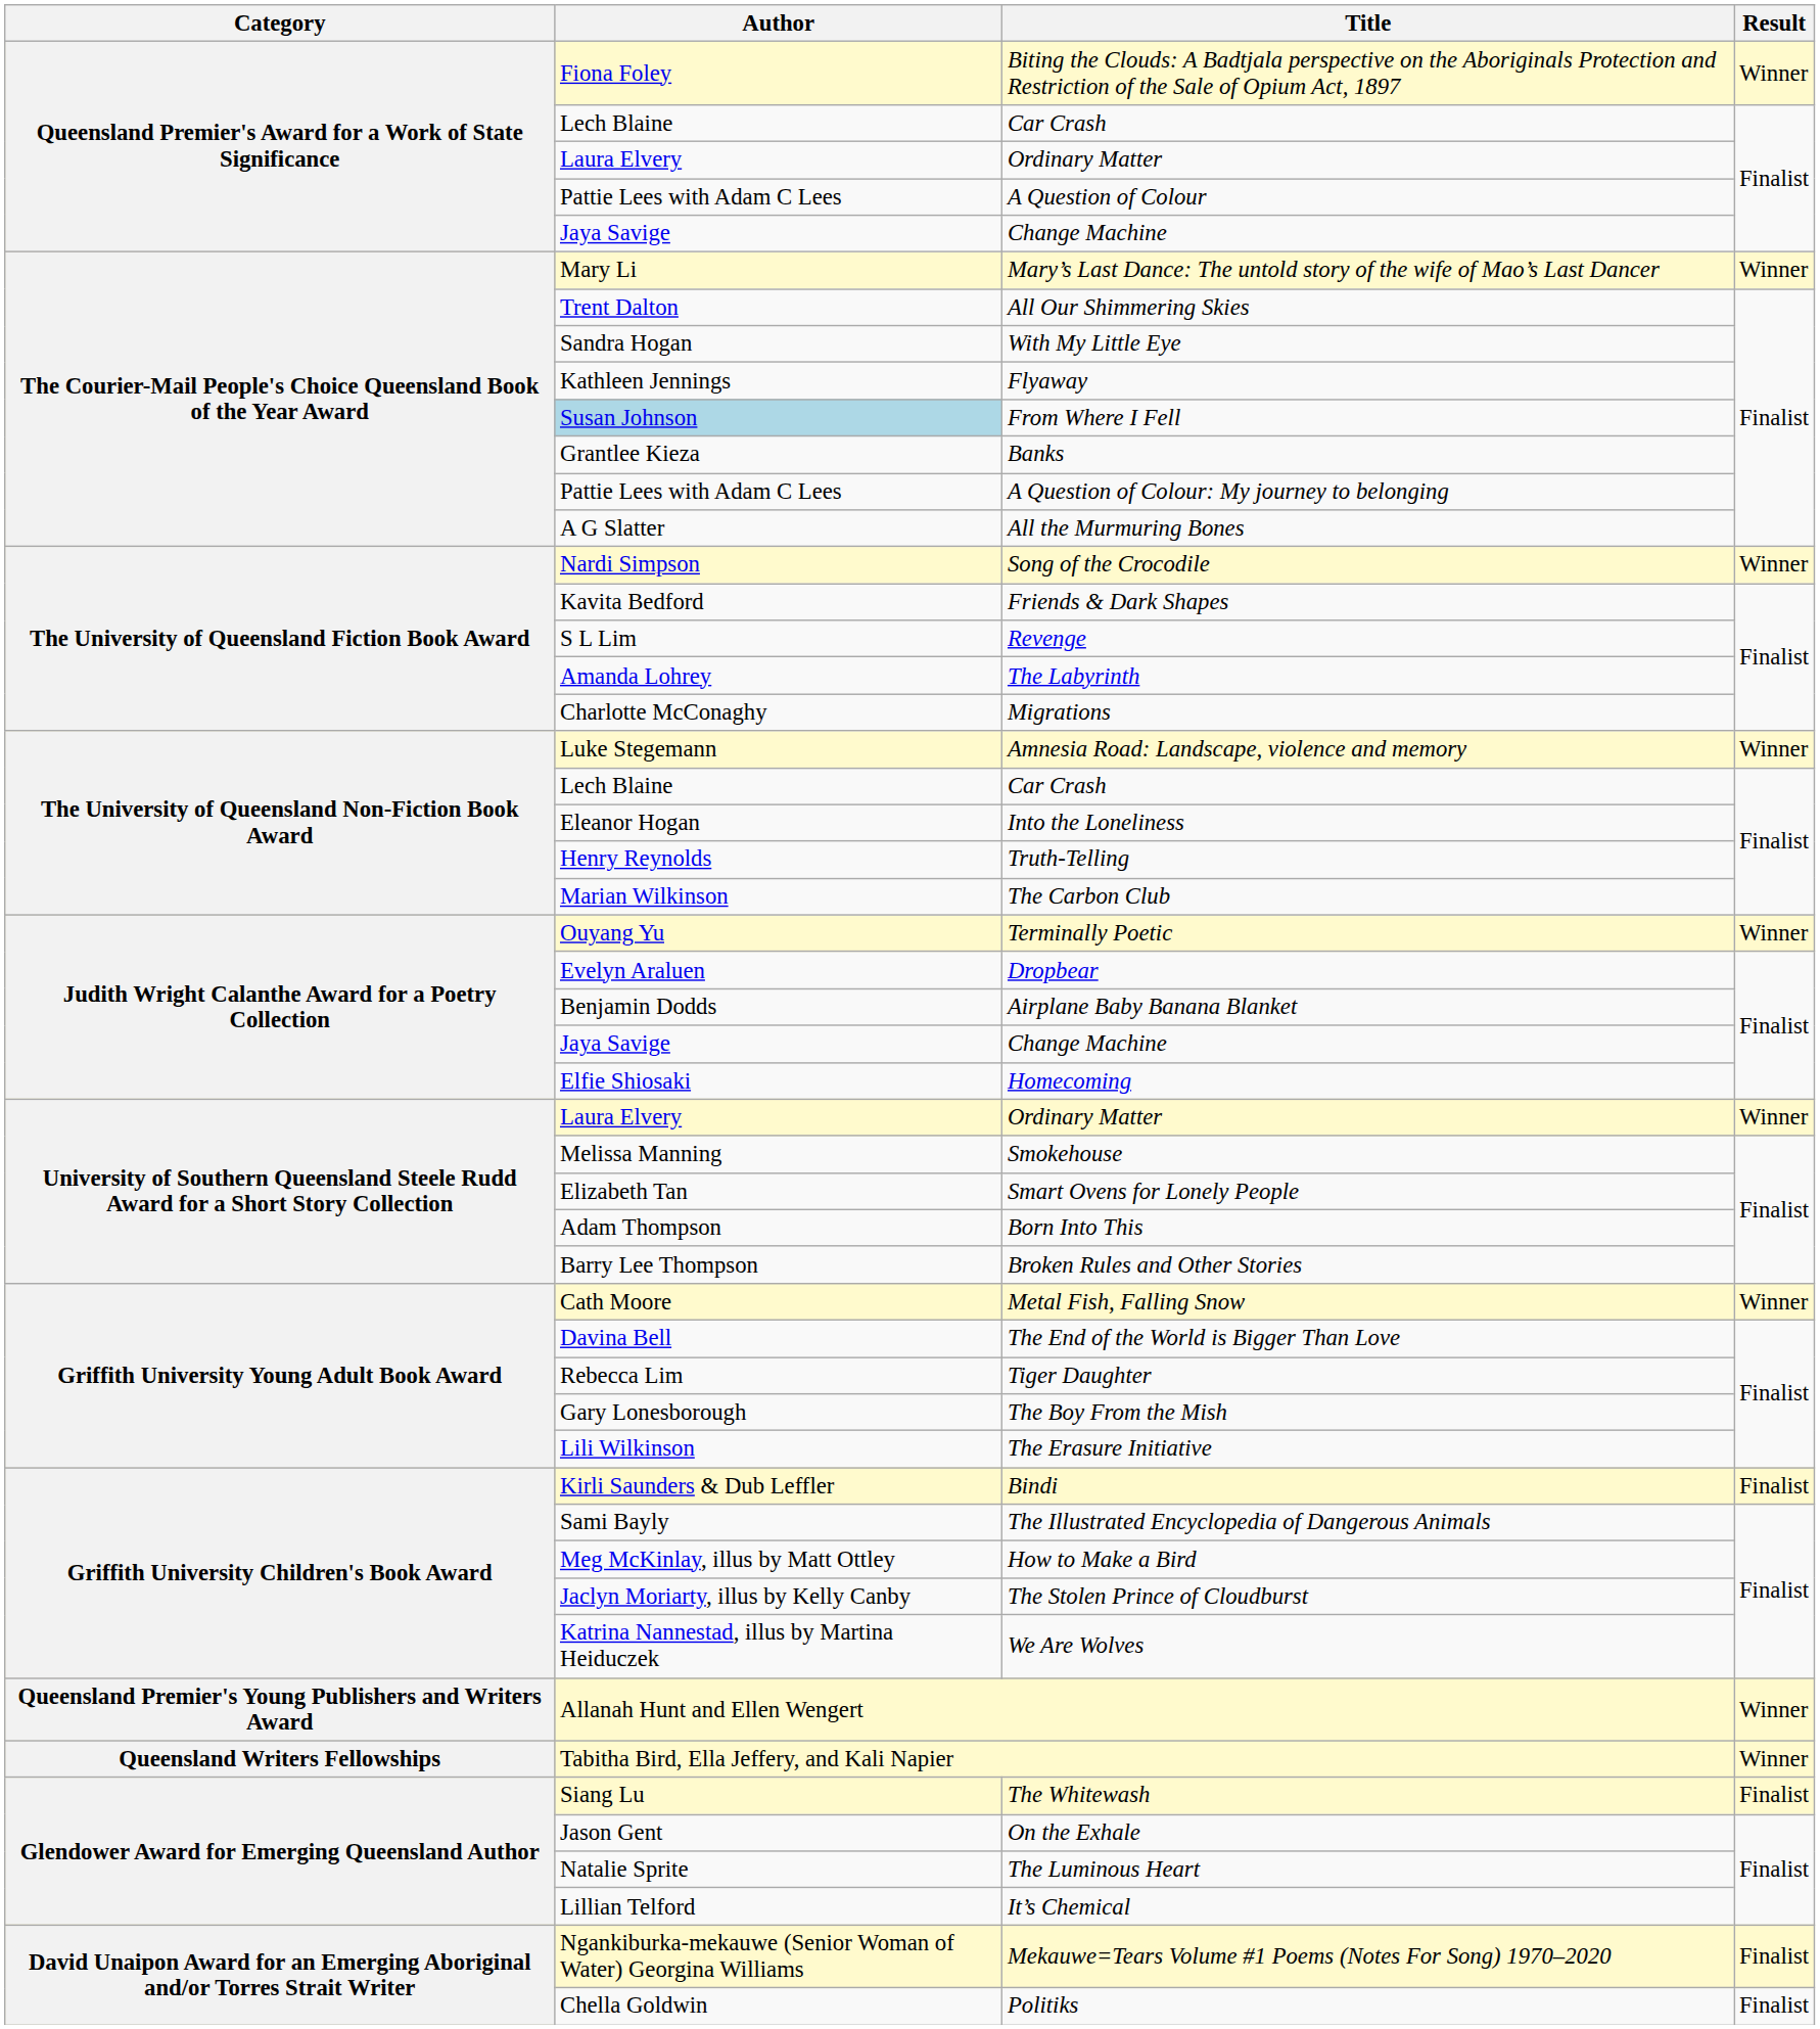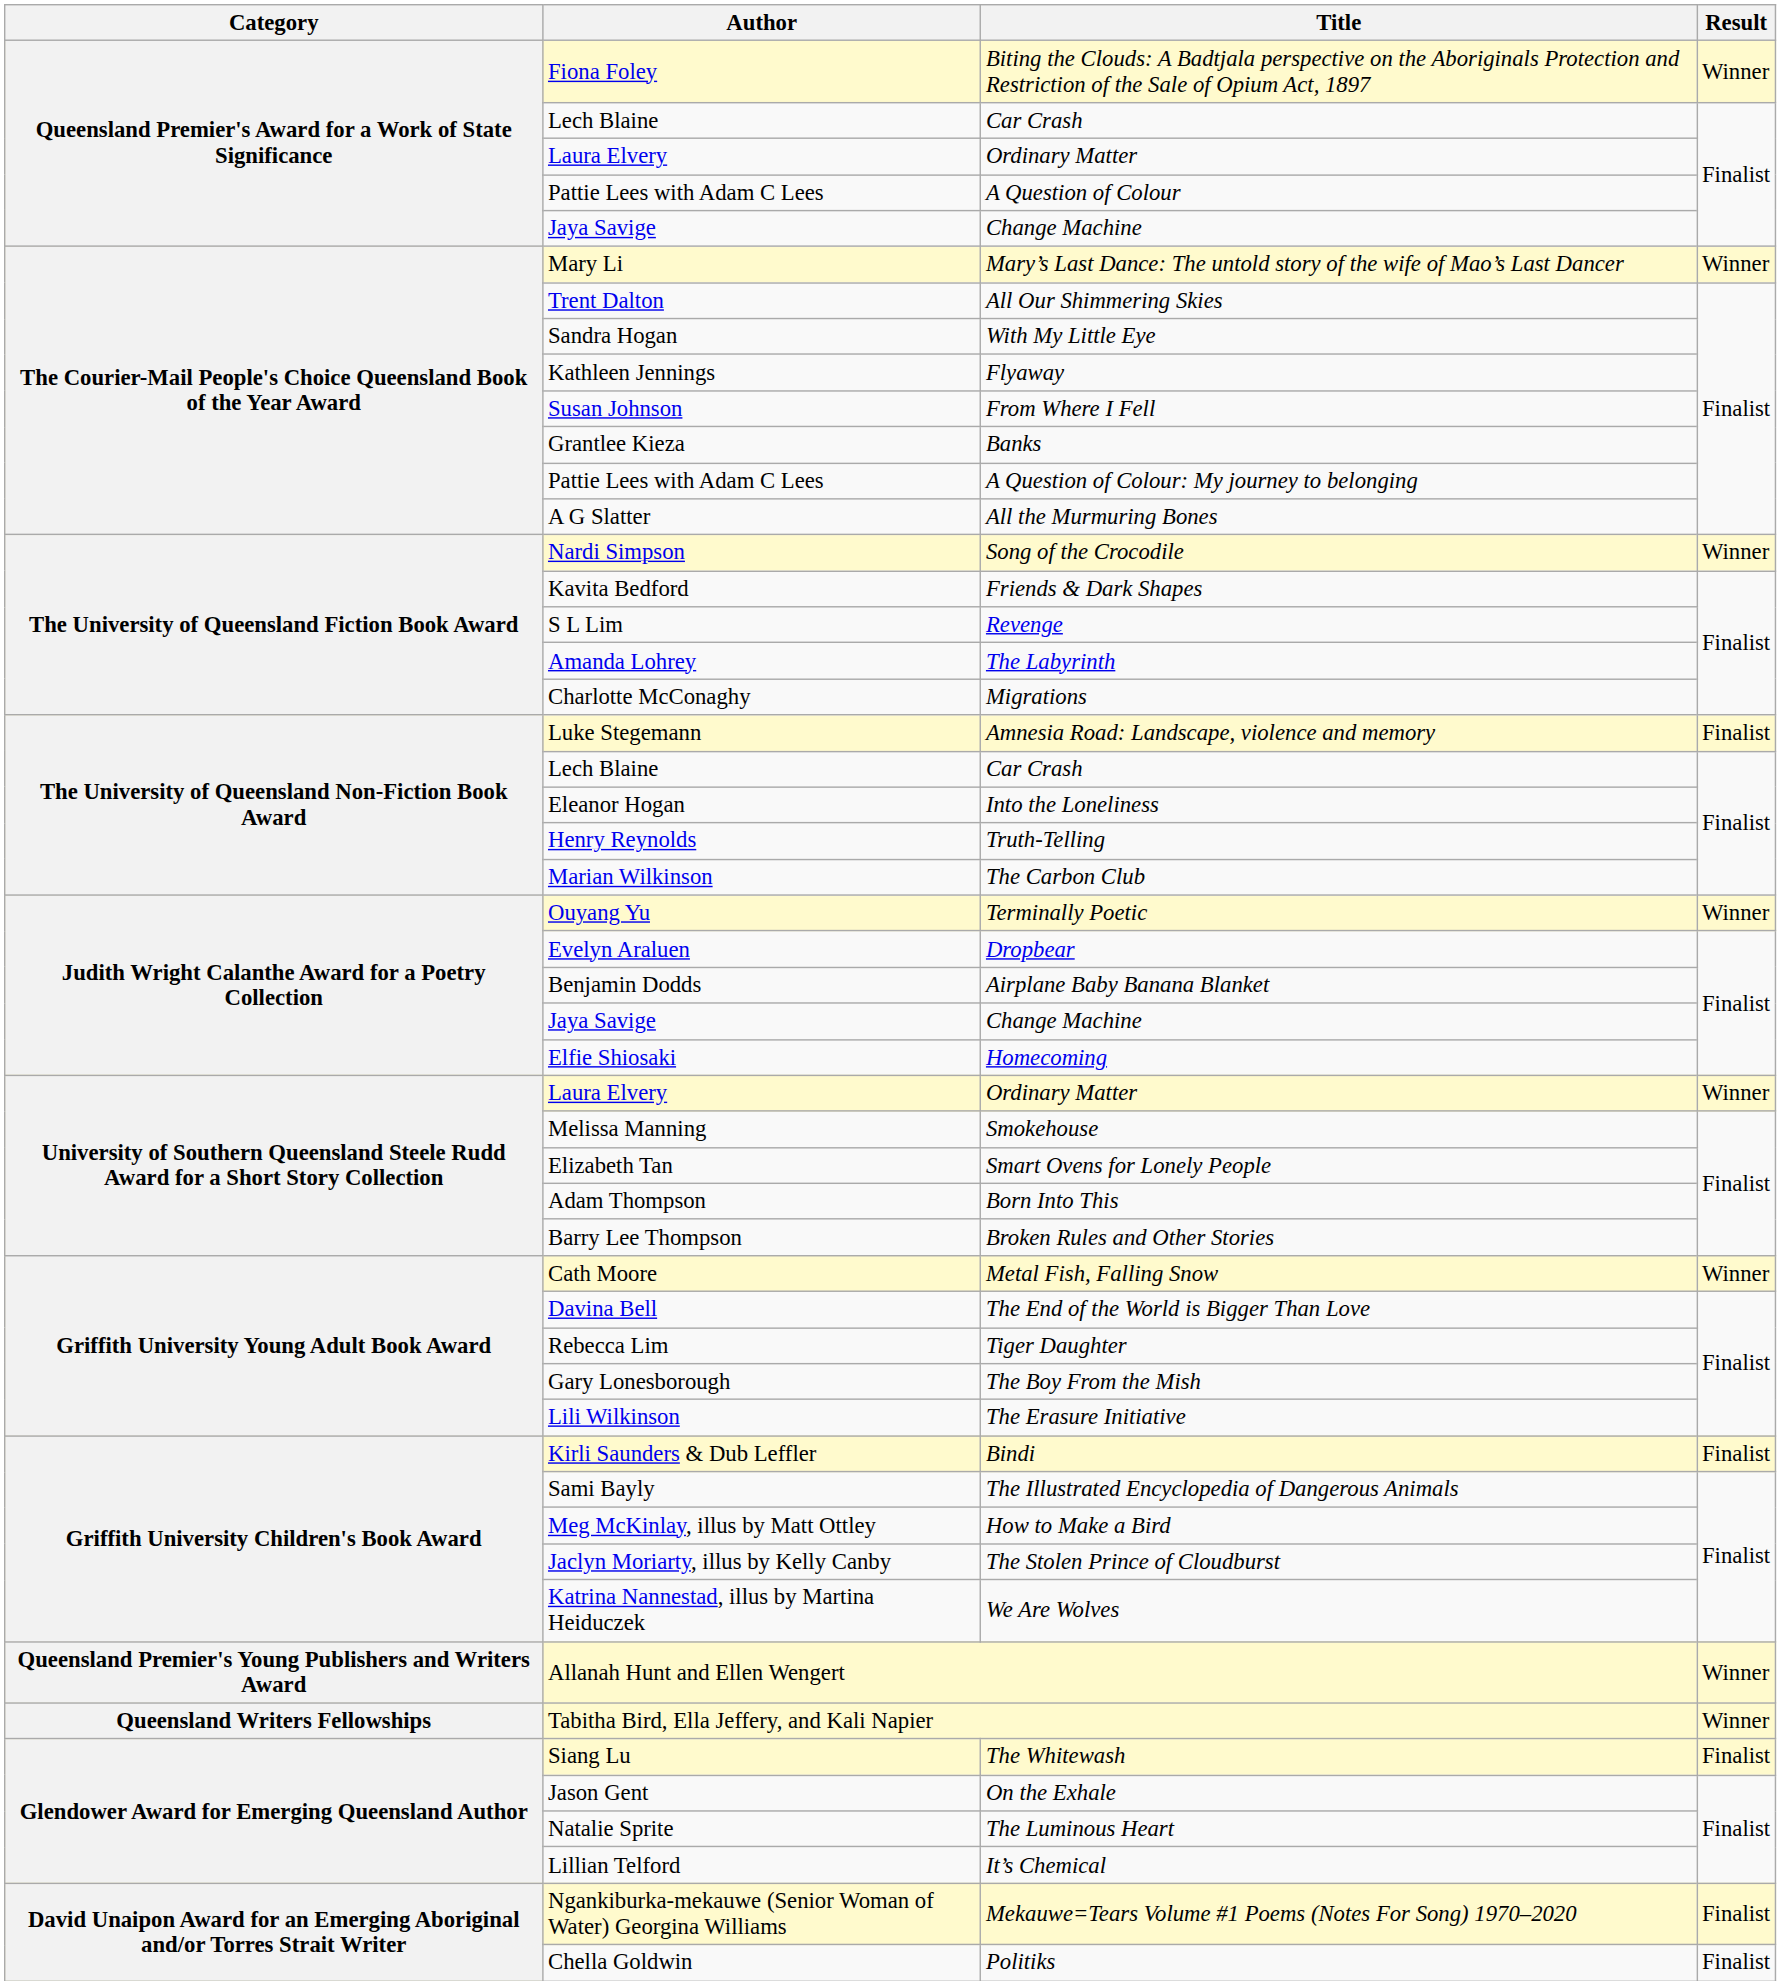From Where I Fell | Author: lightblue background -> no background
Amnesia Road: Landscape, violence and memory | Result: Winner -> Finalist
